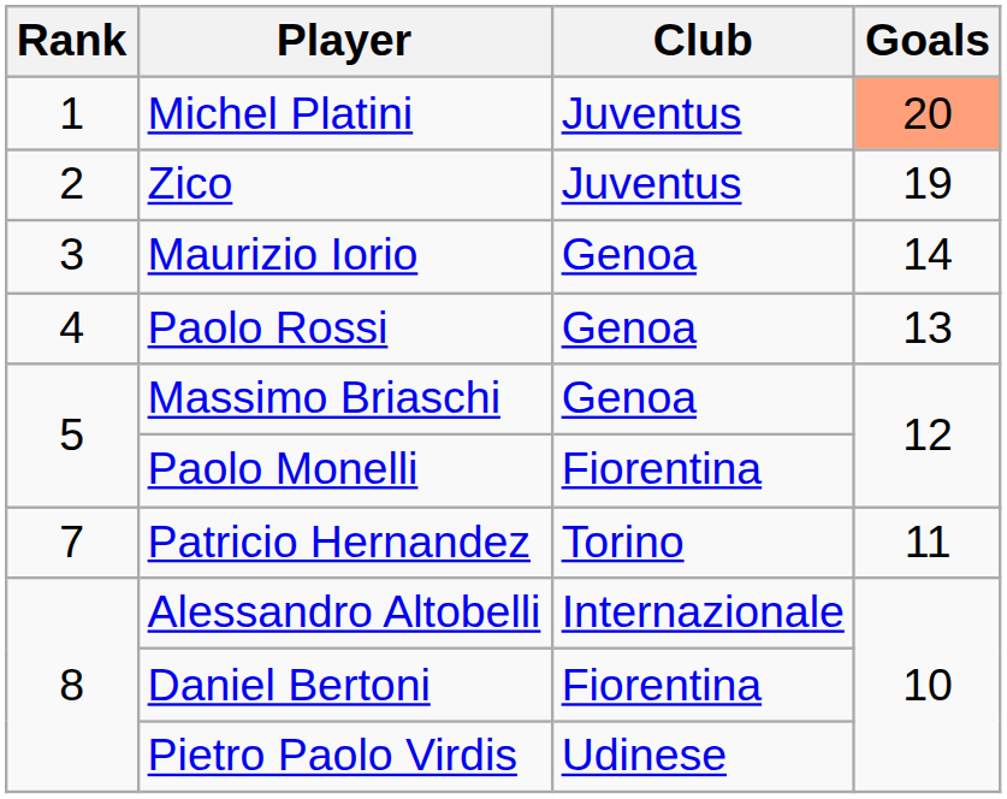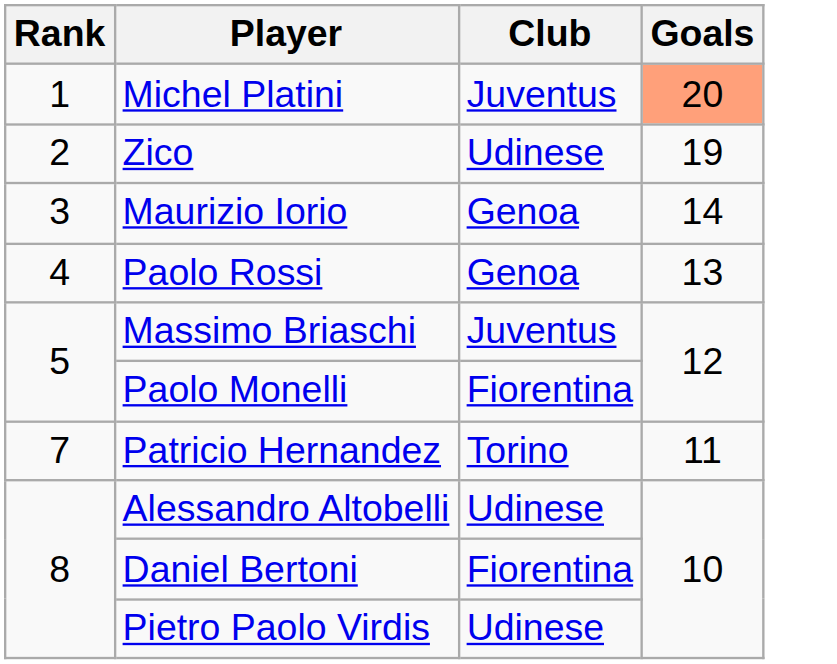Zico | Club: Juventus -> Udinese
Massimo Briaschi | Club: Genoa -> Juventus
Alessandro Altobelli | Club: Internazionale -> Udinese
